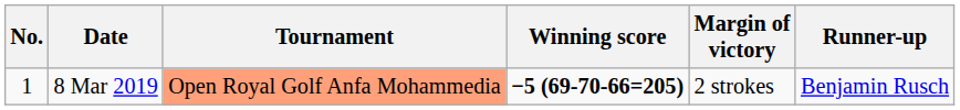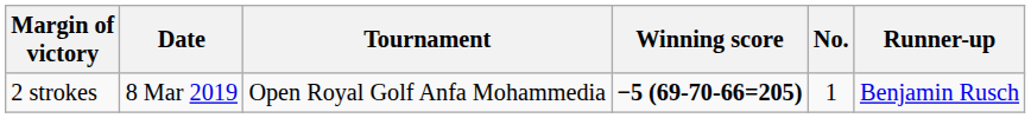columns swapped: No. <-> Margin of victory
8 Mar 2019 | Tournament: lightsalmon background -> no background
